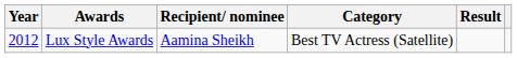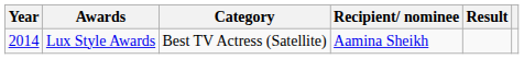columns swapped: Category <-> Recipient/ nominee
Lux Style Awards | Year: 2012 -> 2014
